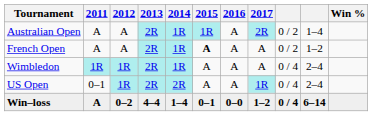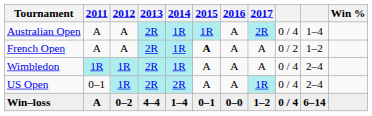Australian Open | column 9: 0 / 2 -> 0 / 4
